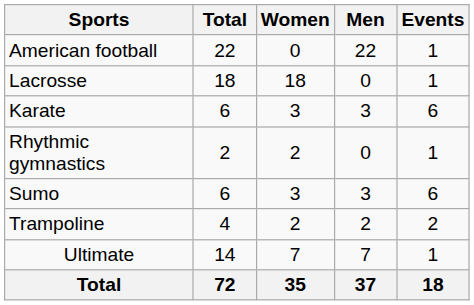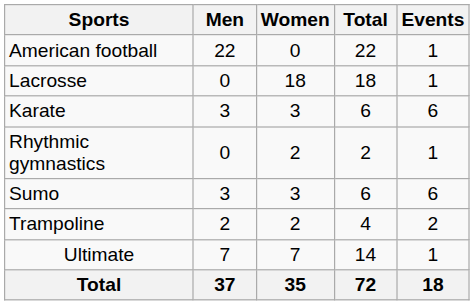columns swapped: Men <-> Total
